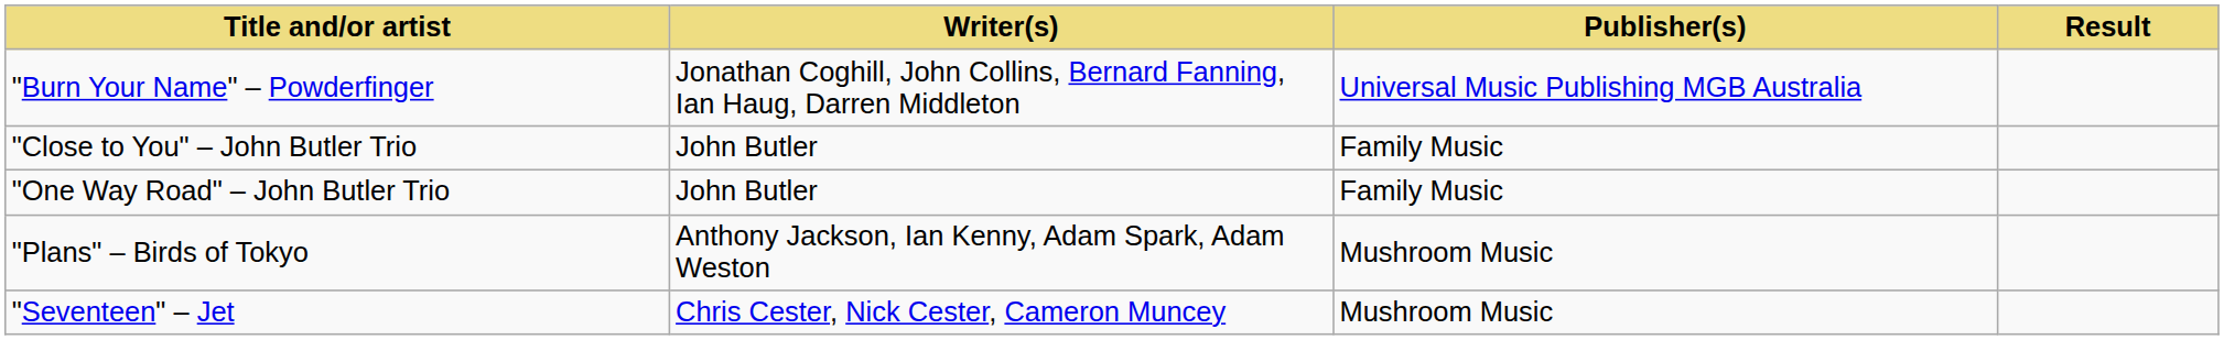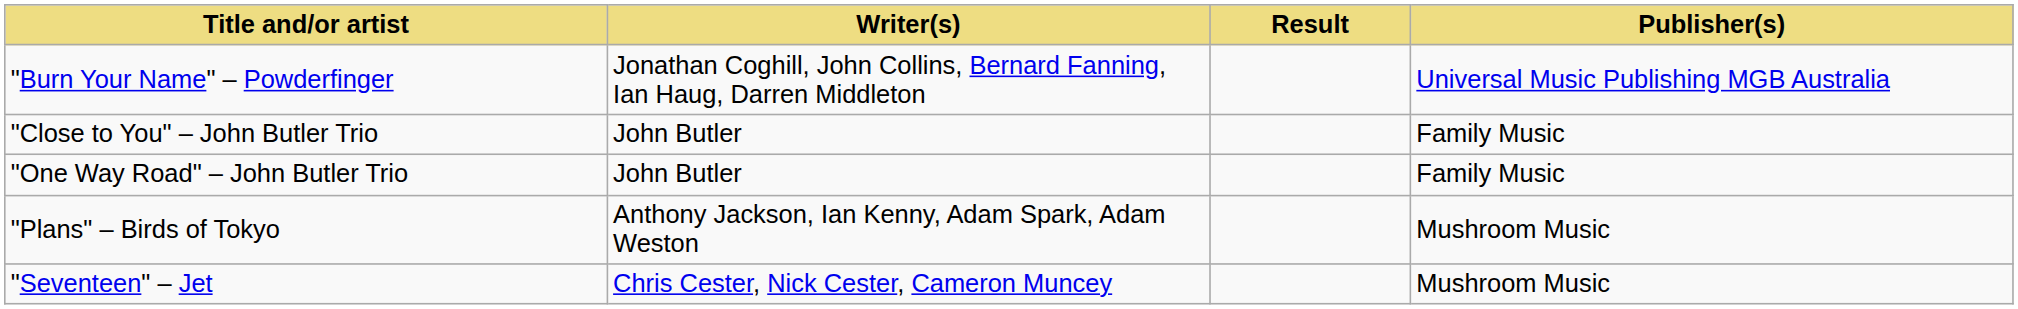columns swapped: Publisher(s) <-> Result
